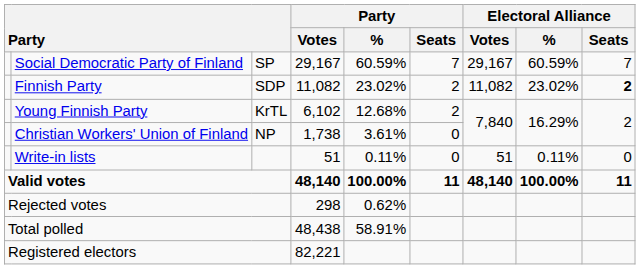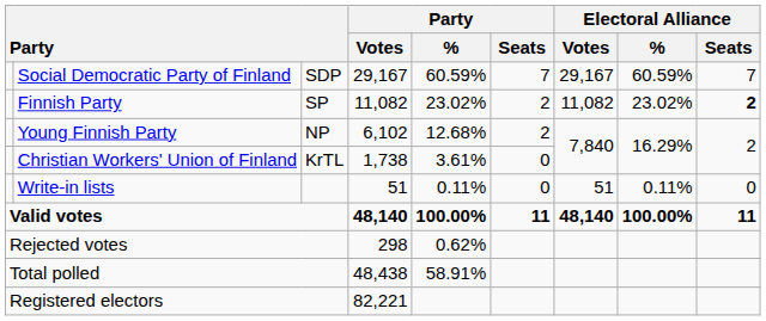Social Democratic Party of Finland | column 3: SP -> SDP
Finnish Party | column 3: SDP -> SP
Young Finnish Party | column 3: KrTL -> NP
Christian Workers' Union of Finland | column 3: NP -> KrTL
